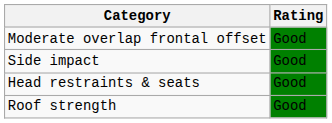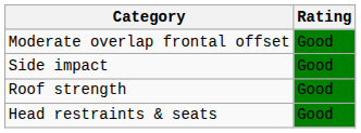rows swapped: Roof strength <-> Head restraints & seats
